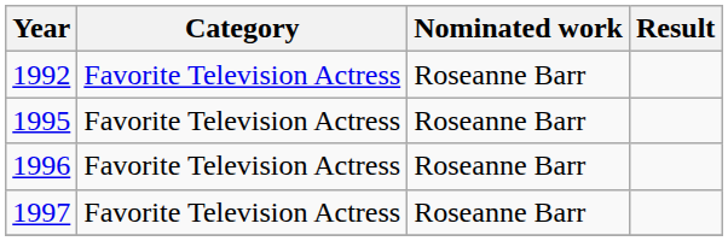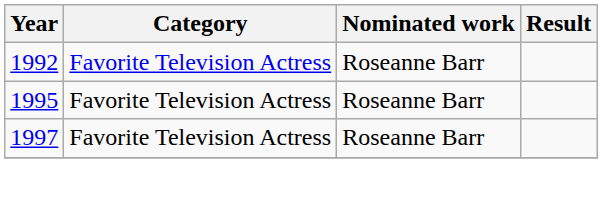- row: 1996 | Favorite Television Actress | Roseanne Barr
